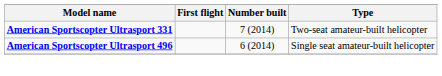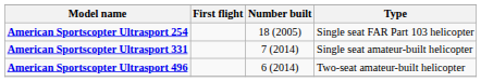+ row: American Sportscopter Ultrasport 254 | 18 (2005) | Single seat FAR Part 103 helicopter
American Sportscopter Ultrasport 331 | Type: Two-seat amateur-built helicopter -> Single seat amateur-built helicopter
American Sportscopter Ultrasport 496 | Type: Single seat amateur-built helicopter -> Two-seat amateur-built helicopter
